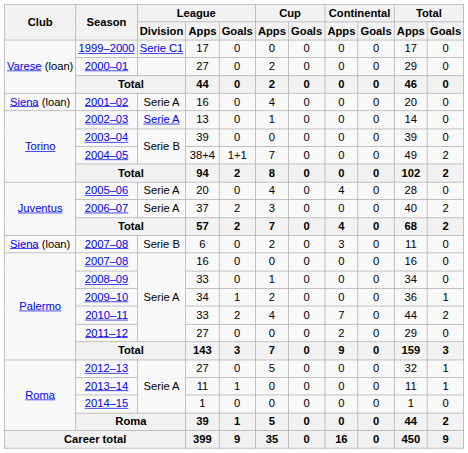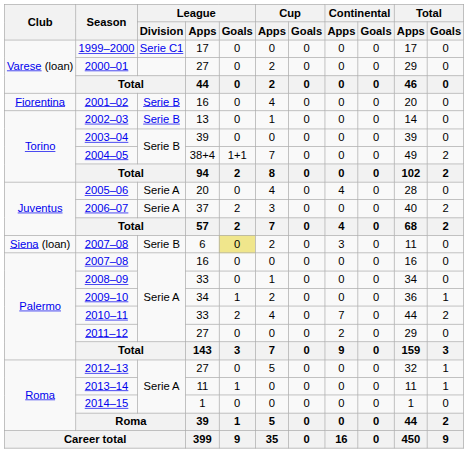2001–02 | Club: Siena (loan) -> Fiorentina
2001–02 | League / Division: Serie A -> Serie B
2002–03 | League / Division: Serie A -> Serie B
2007–08 / 6 | League / Goals: no background -> khaki background
